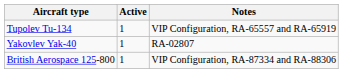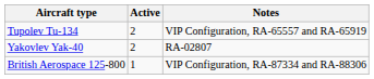Tupolev Tu-134 | Active: 1 -> 2
Yakovlev Yak-40 | Active: 1 -> 2
